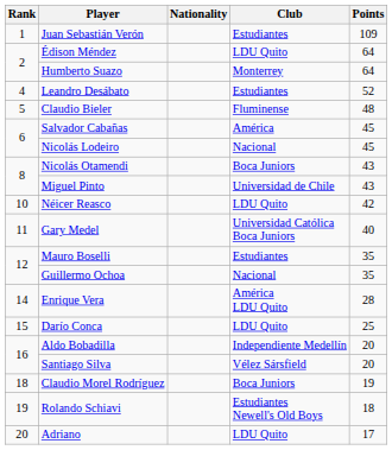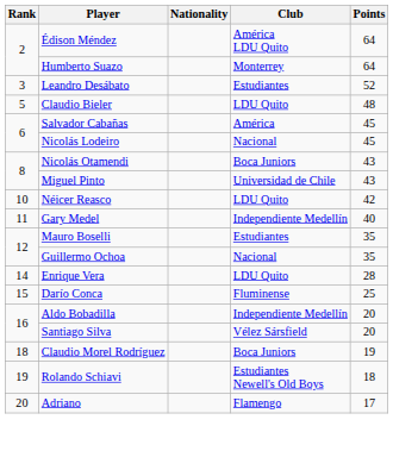- row: 1 | Juan Sebastián Verón | Estudiantes | 109
Édison Méndez | Club: LDU Quito -> América LDU Quito
Leandro Desábato | Rank: 4 -> 3
Claudio Bieler | Club: Fluminense -> LDU Quito
Gary Medel | Club: Universidad Católica Boca Juniors -> Independiente Medellín
Enrique Vera | Club: América LDU Quito -> LDU Quito
Darío Conca | Club: LDU Quito -> Fluminense
Adriano | Club: LDU Quito -> Flamengo
